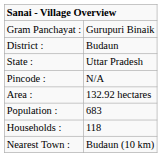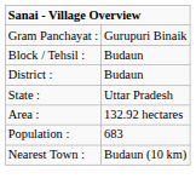+ row: Block / Tehsil : | Budaun
- row: Pincode : | N/A
- row: Households : | 118
